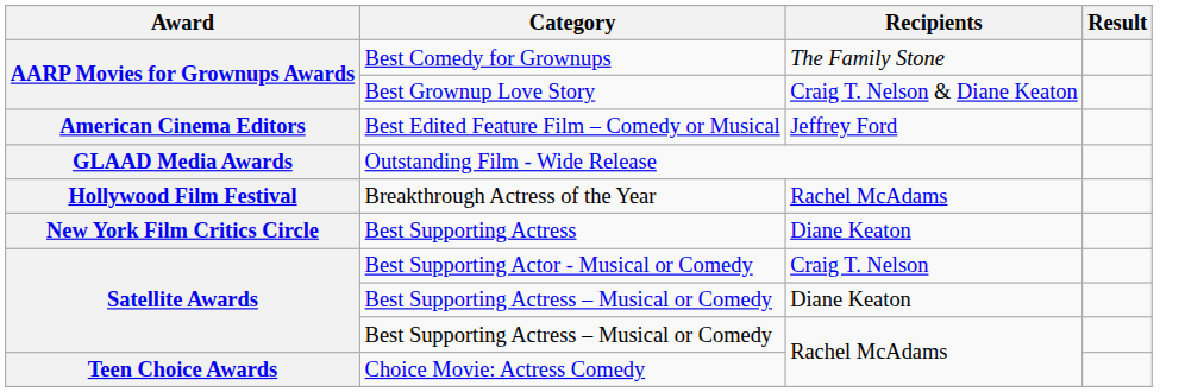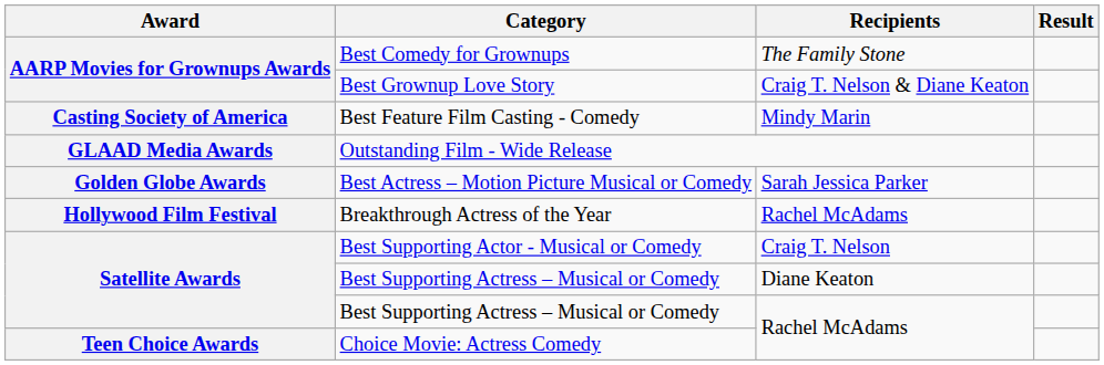- row: American Cinema Editors | Best Edited Feature Film – Comedy or Musical | Jeffrey Ford
+ row: Casting Society of America | Best Feature Film Casting - Comedy | Mindy Marin
+ row: Golden Globe Awards | Best Actress – Motion Picture Musical or Comedy | Sarah Jessica Parker
- row: New York Film Critics Circle | Best Supporting Actress | Diane Keaton
